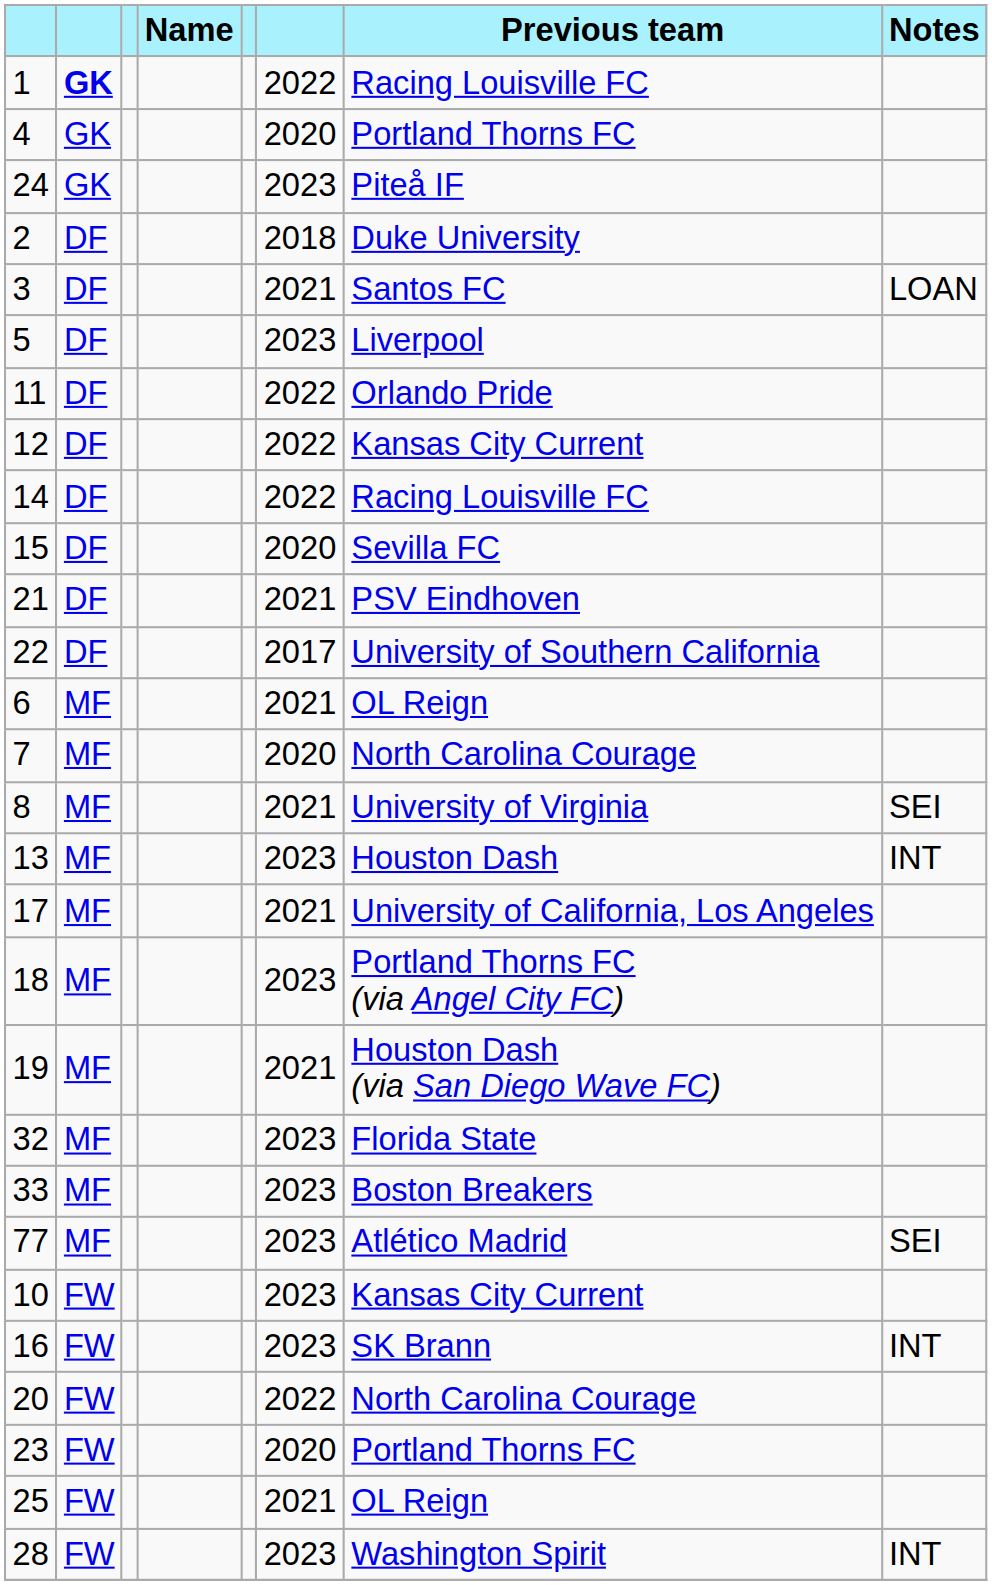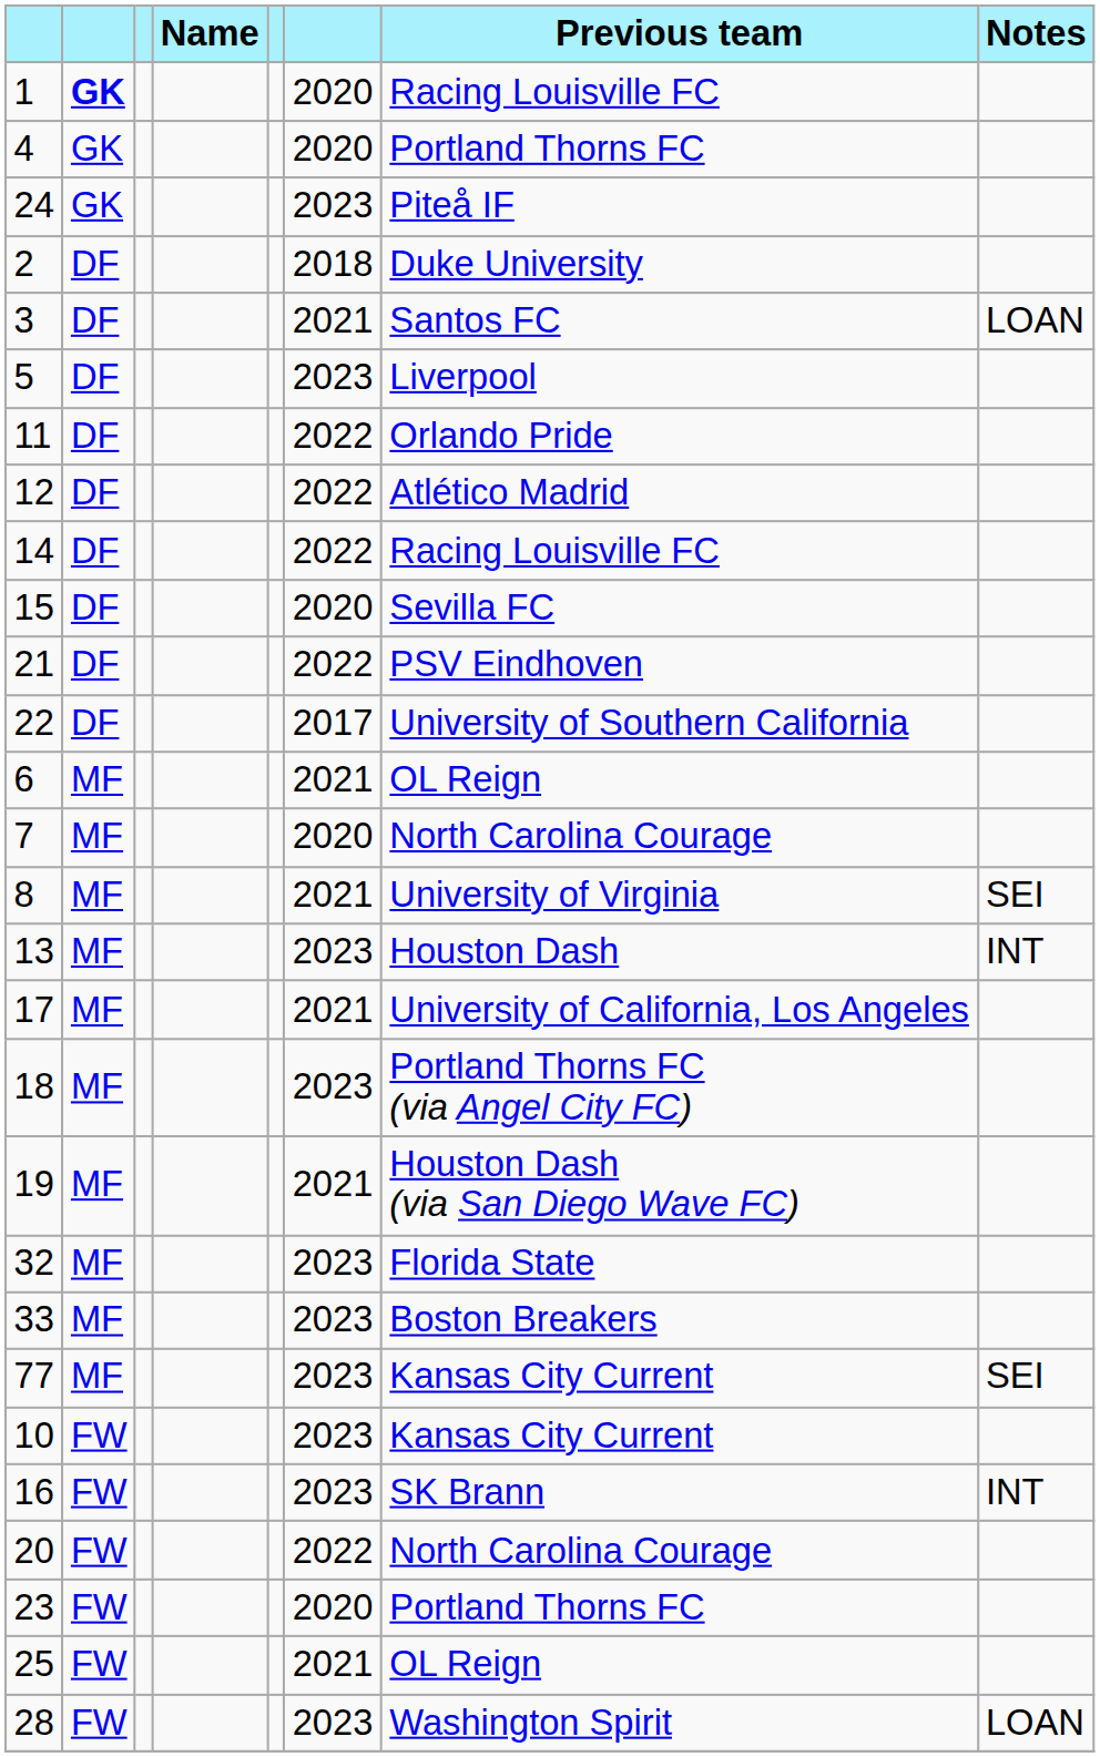1 | column 6: 2022 -> 2020
12 | Previous team: Kansas City Current -> Atlético Madrid
21 | column 6: 2021 -> 2022
77 | Previous team: Atlético Madrid -> Kansas City Current
28 | Notes: INT -> LOAN
